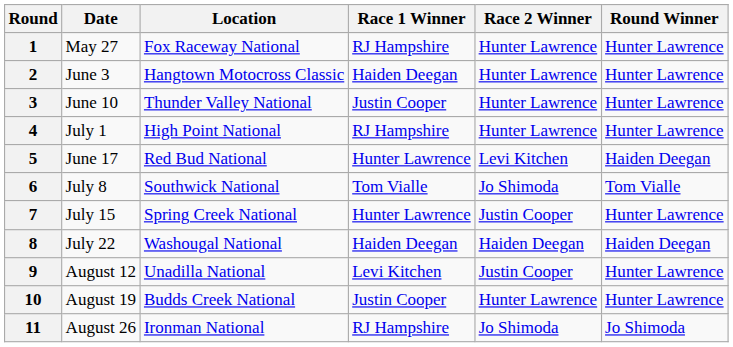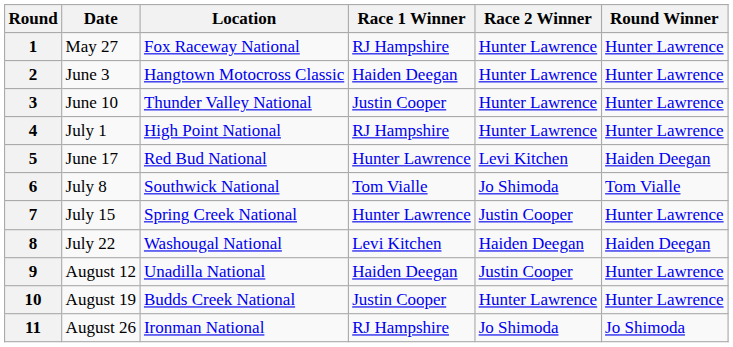8 | Race 1 Winner: Haiden Deegan -> Levi Kitchen
9 | Race 1 Winner: Levi Kitchen -> Haiden Deegan
